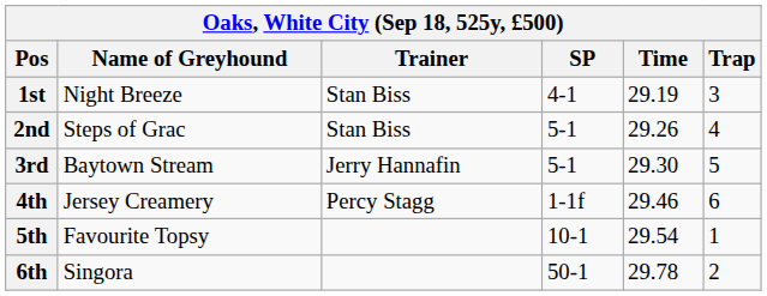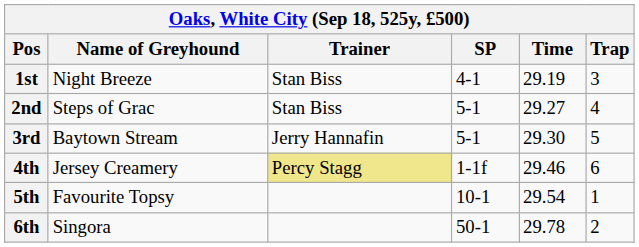2nd | Time: 29.26 -> 29.27
4th | Trainer: no background -> khaki background
